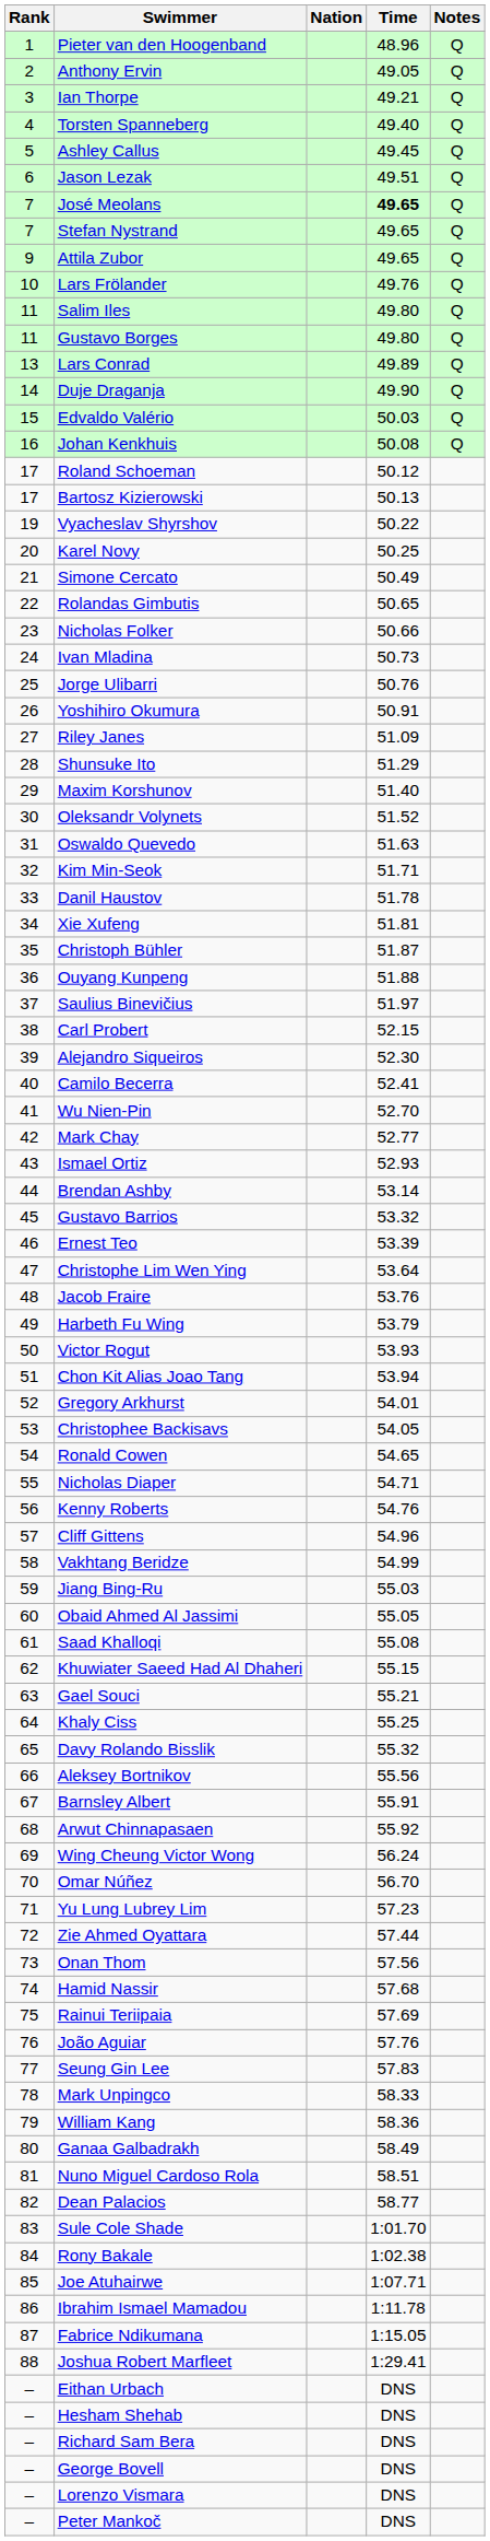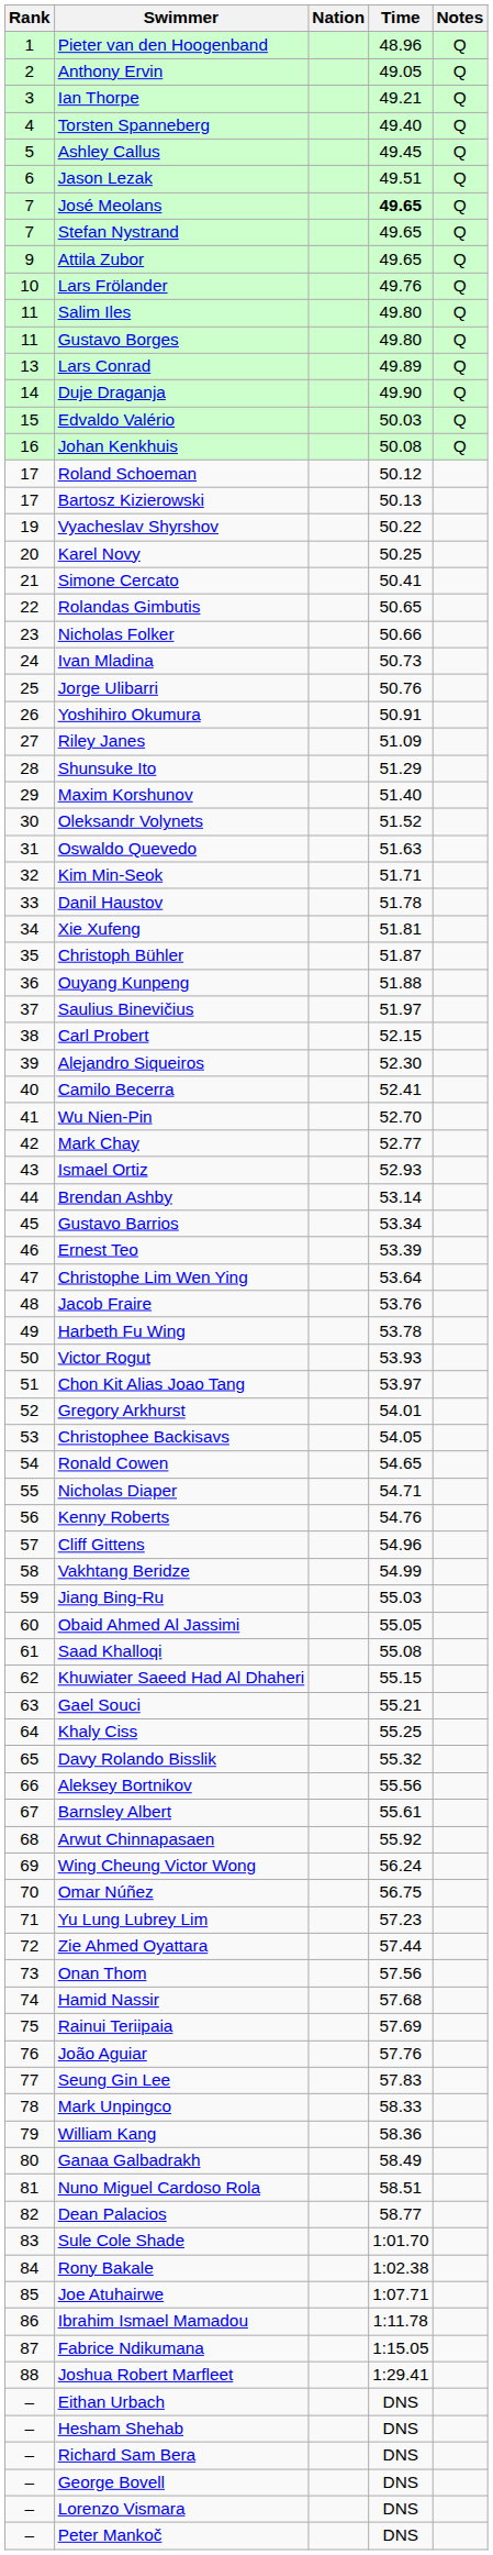Simone Cercato | Time: 50.49 -> 50.41
Gustavo Barrios | Time: 53.32 -> 53.34
Harbeth Fu Wing | Time: 53.79 -> 53.78
Chon Kit Alias Joao Tang | Time: 53.94 -> 53.97
Barnsley Albert | Time: 55.91 -> 55.61
Omar Núñez | Time: 56.70 -> 56.75
